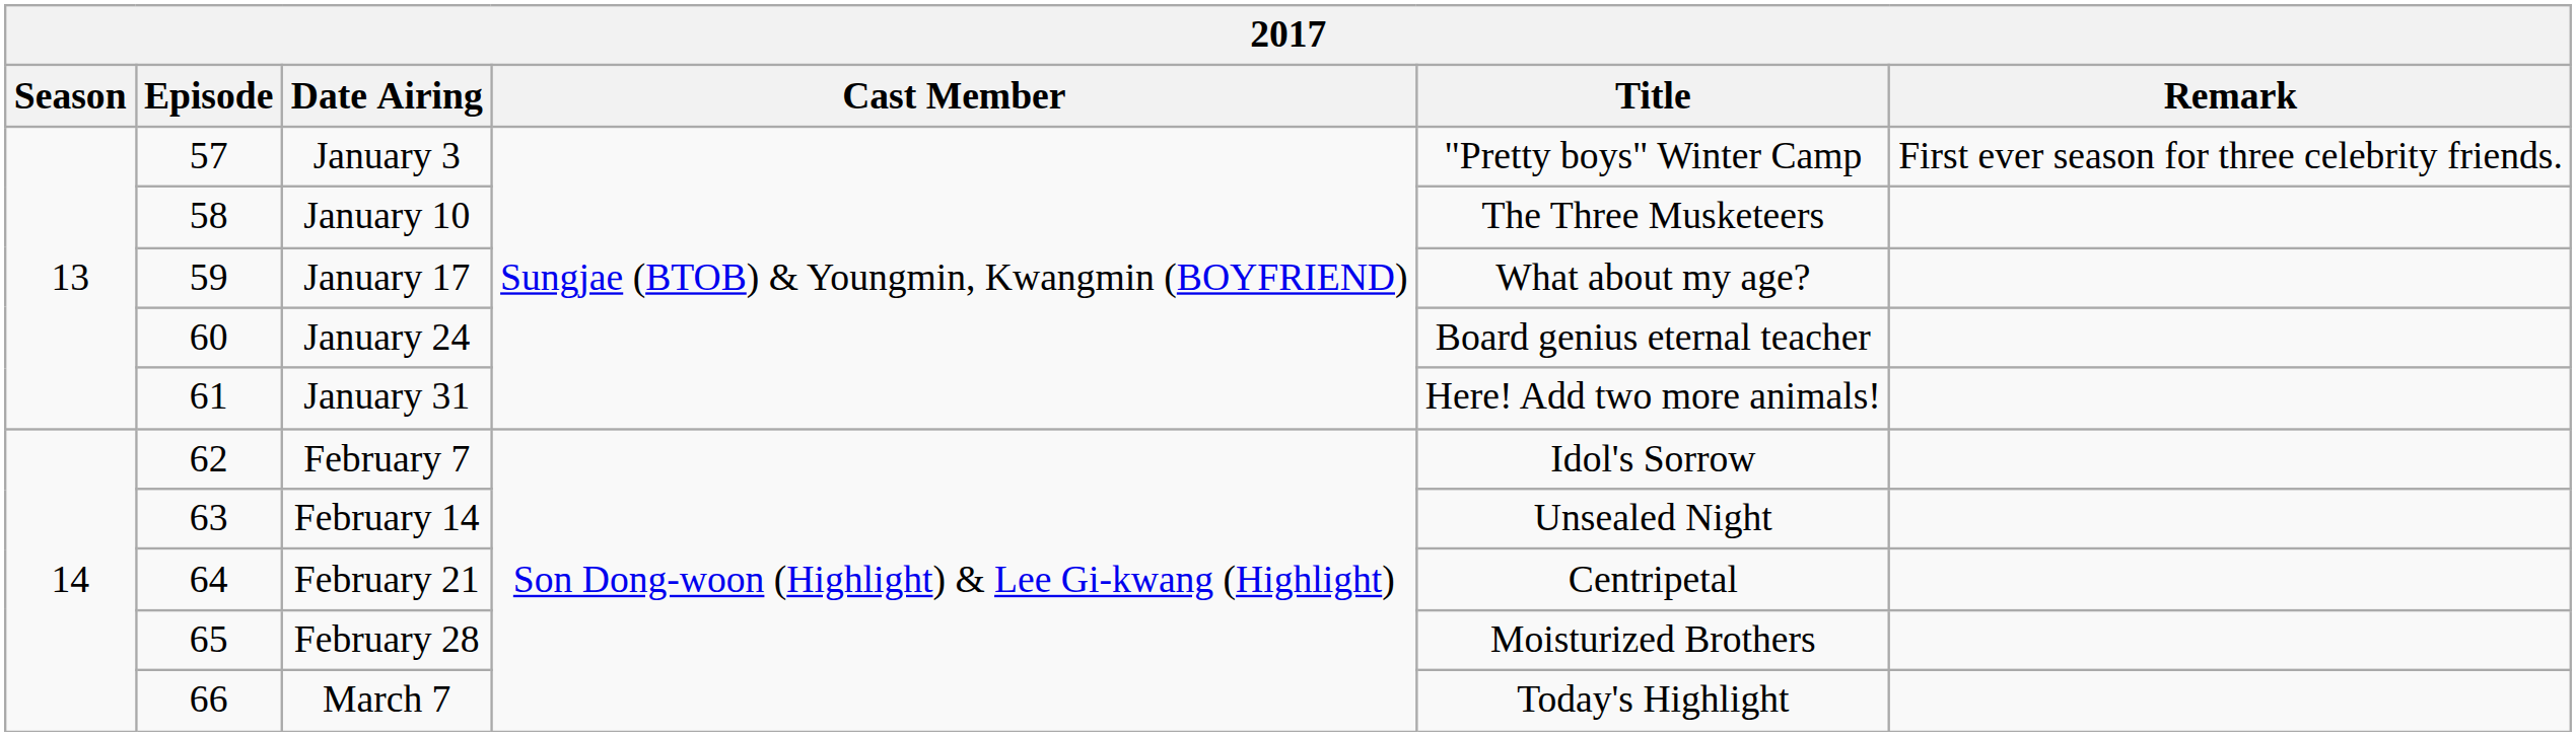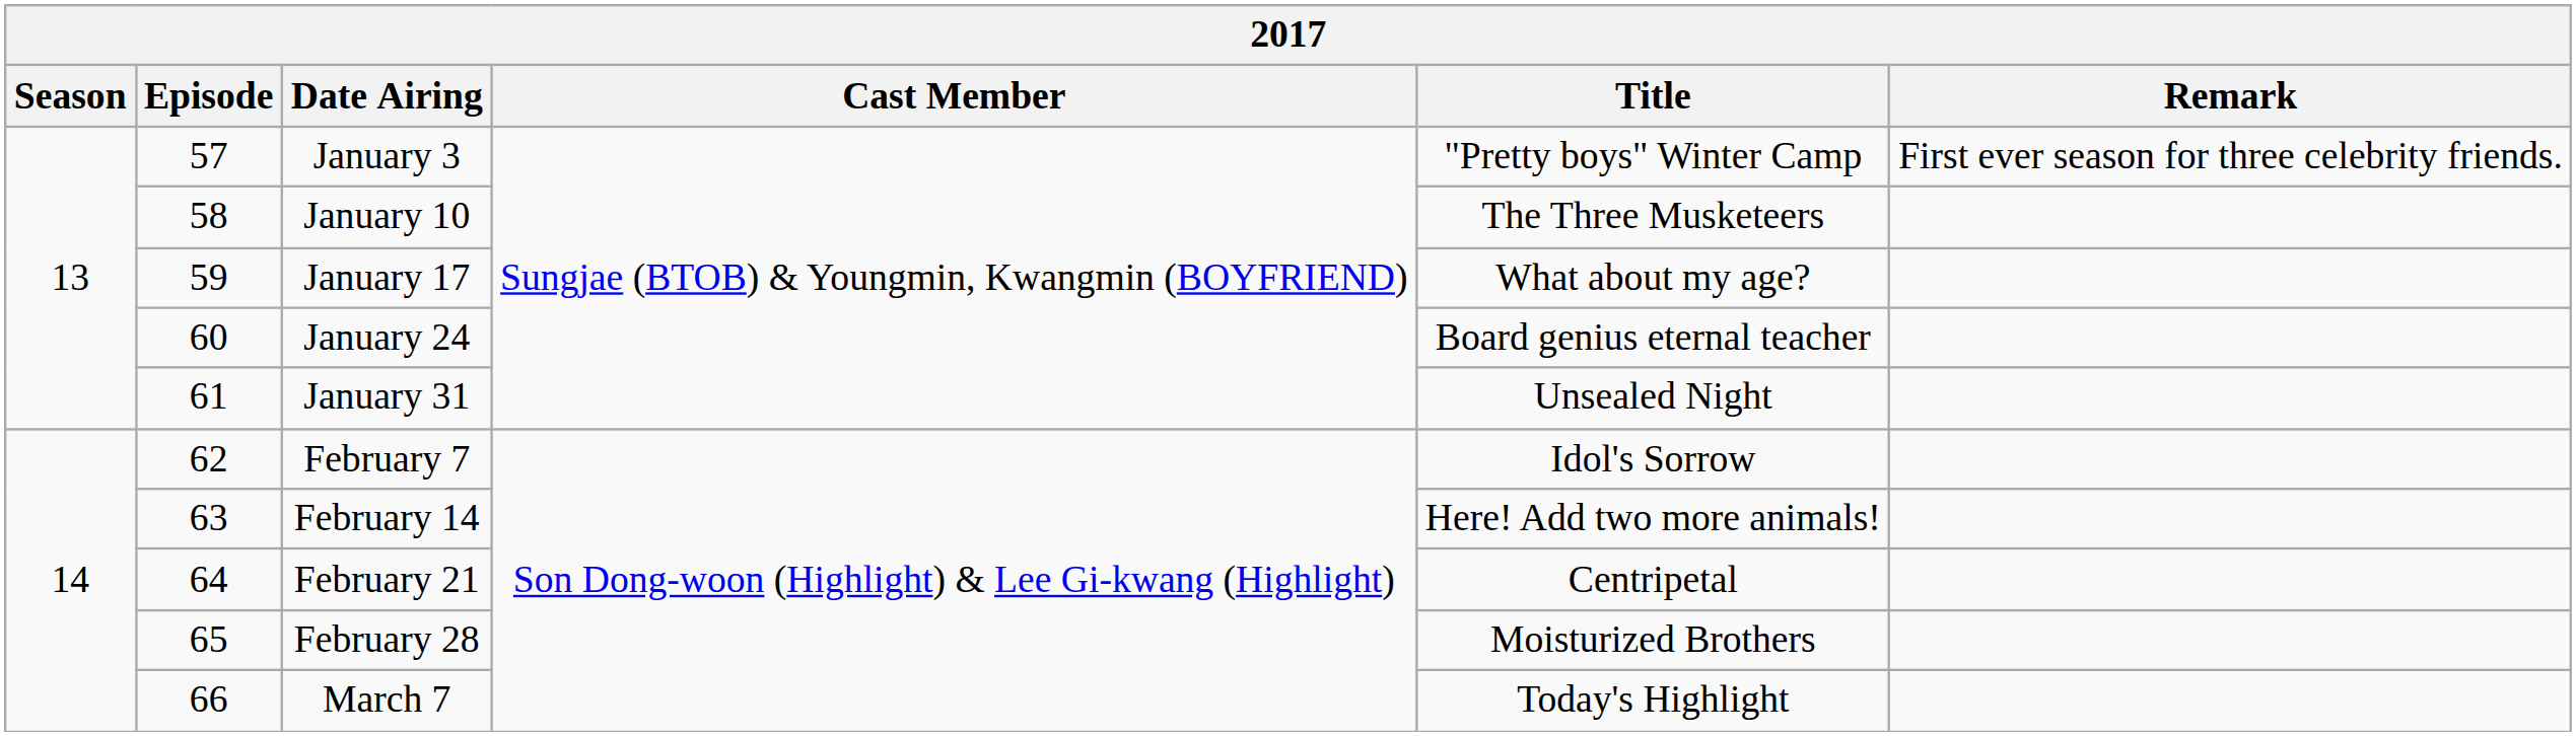January 31 | Title: Here! Add two more animals! -> Unsealed Night
February 14 | Title: Unsealed Night -> Here! Add two more animals!
